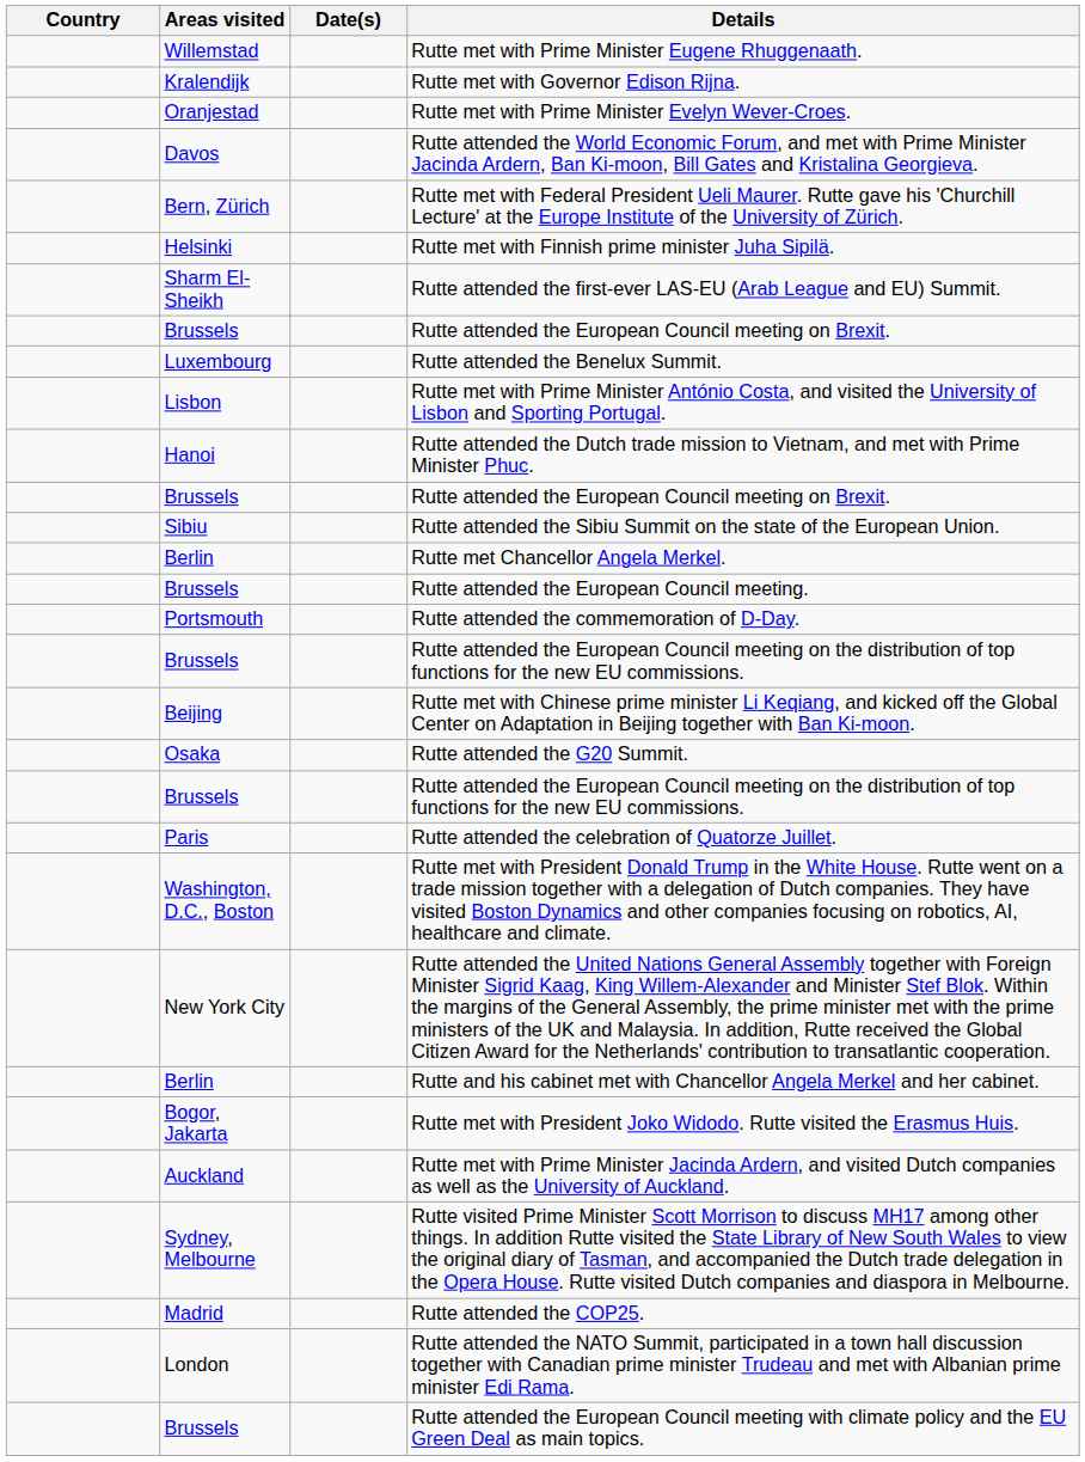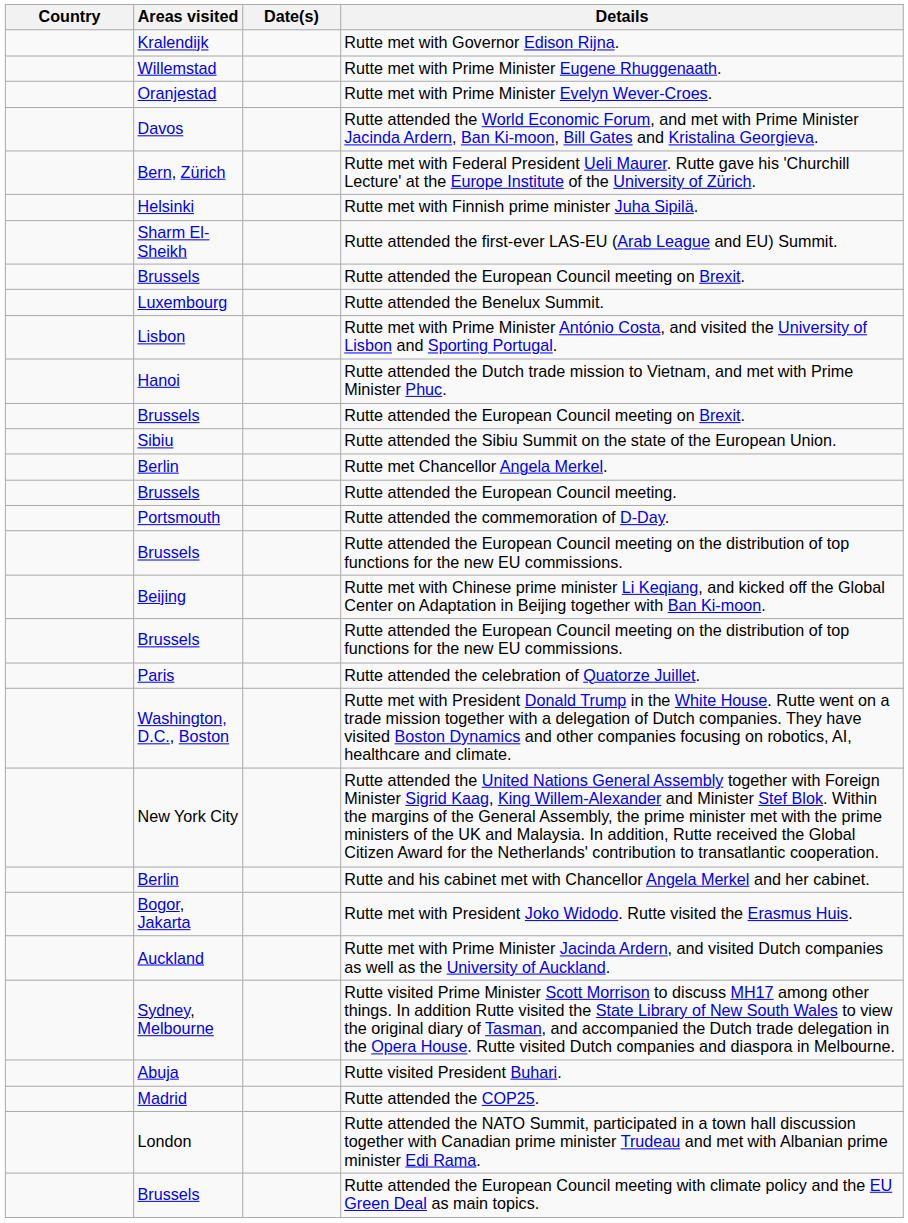rows swapped: Rutte met with Governor Edison Rijna. <-> Rutte met with Prime Minister Eugene Rhuggenaath.
- row: Osaka | Rutte attended the G20 Summit.
+ row: Abuja | Rutte visited President Buhari.
